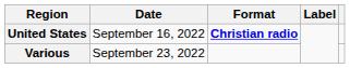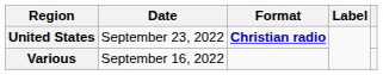United States | Date: September 16, 2022 -> September 23, 2022
Various | Date: September 23, 2022 -> September 16, 2022
